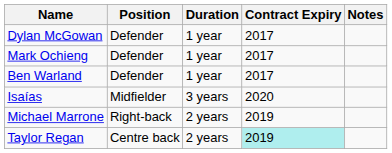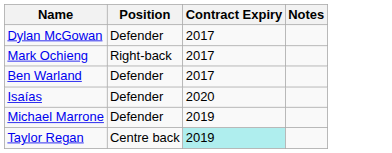- column: Duration | 1 year | 1 year | 1 year | 3 years | 2 years | 2 years
Mark Ochieng | Position: Defender -> Right-back
Isaías | Position: Midfielder -> Defender
Michael Marrone | Position: Right-back -> Defender
